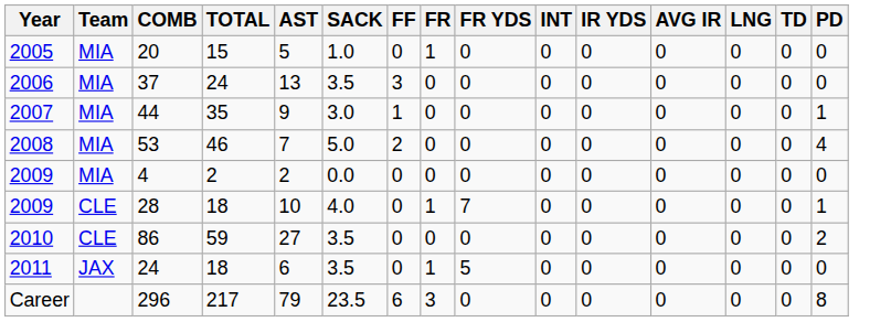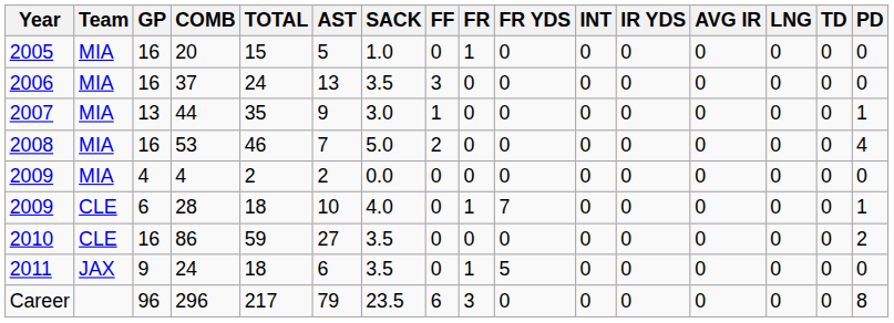+ column: GP | 16 | 16 | 13 | 16 | 4 | 6 | 16 | 9 | 96
